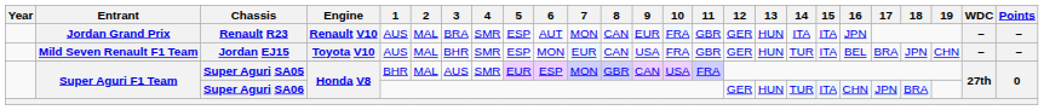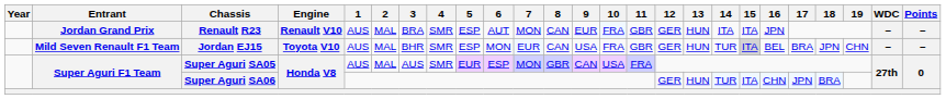Jordan EJ15 | 15: no background -> lightgrey background
Super Aguri SA05 | 1: BHR -> AUS
